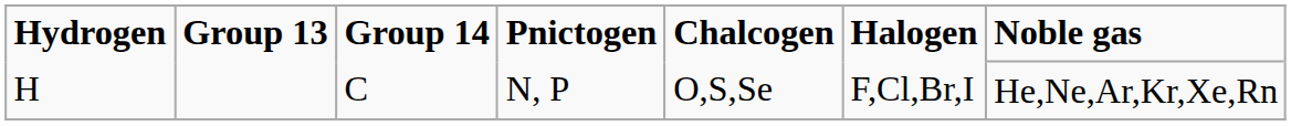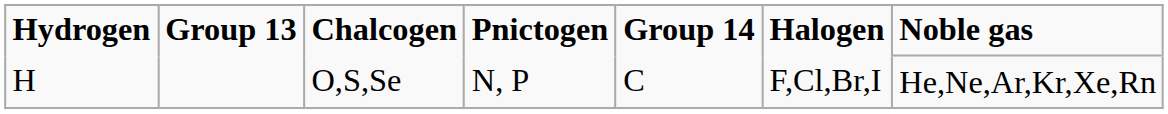columns swapped: Group 14 <-> Chalcogen
